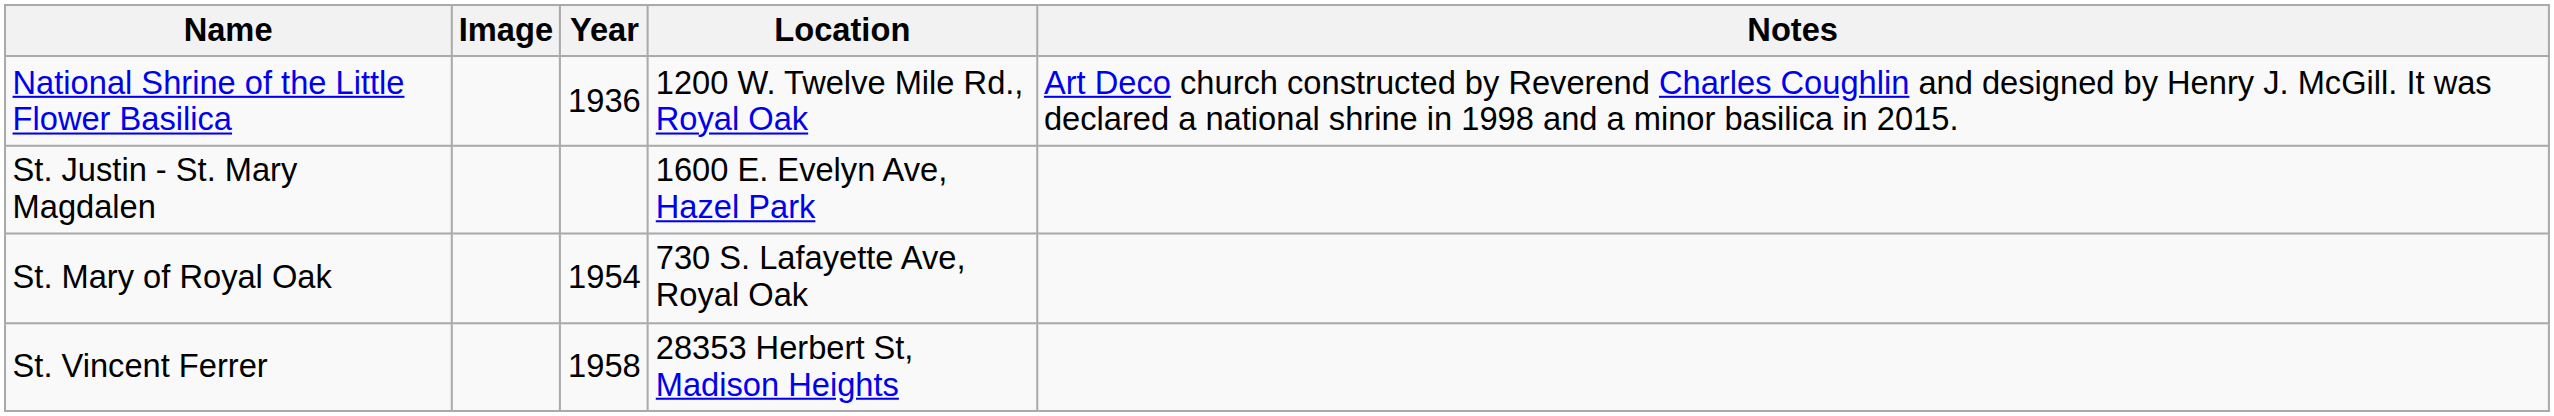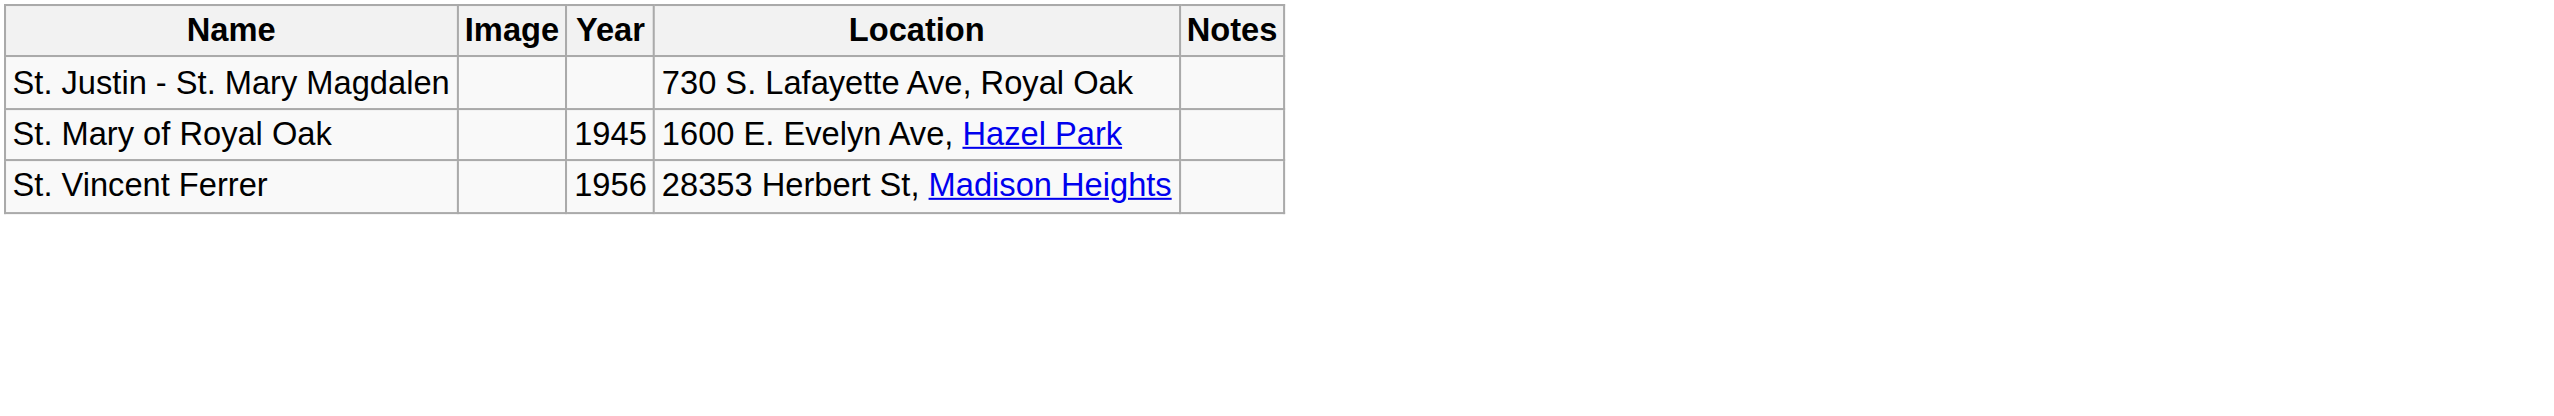- row: National Shrine of the Little Flower Basilica | 1936 | 1200 W. Twelve Mile Rd., Royal Oak | Art Deco church constructed by Reverend Charles Coughlin and designed by Henry J. McGill. It was declared a national shrine in 1998 and a minor basilica in 2015.
St. Justin - St. Mary Magdalen | Location: 1600 E. Evelyn Ave, Hazel Park -> 730 S. Lafayette Ave, Royal Oak
St. Mary of Royal Oak | Year: 1954 -> 1945
St. Mary of Royal Oak | Location: 730 S. Lafayette Ave, Royal Oak -> 1600 E. Evelyn Ave, Hazel Park
St. Vincent Ferrer | Year: 1958 -> 1956
